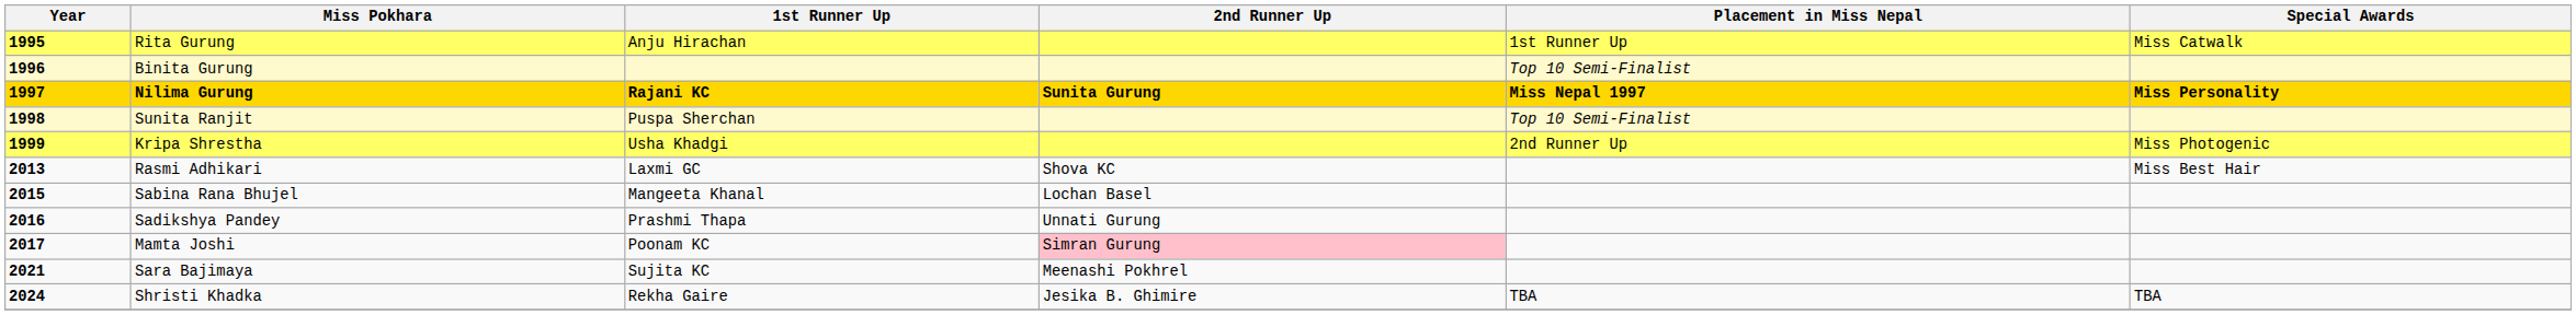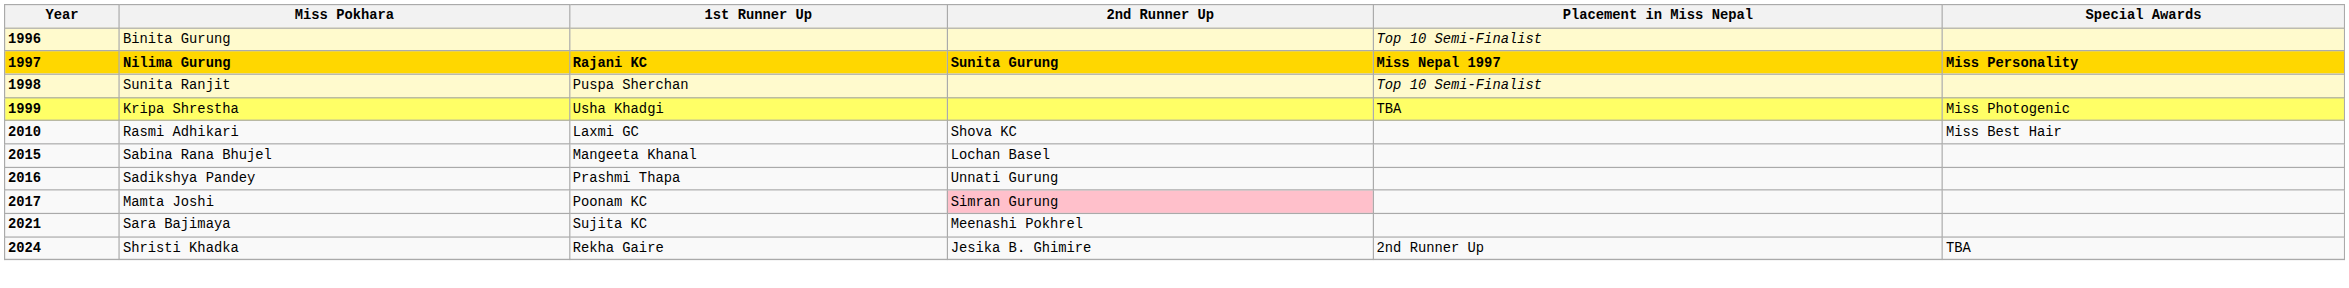- row: 1995 | Rita Gurung | Anju Hirachan | 1st Runner Up | Miss Catwalk
Kripa Shrestha | Placement in Miss Nepal: 2nd Runner Up -> TBA
Rasmi Adhikari | Year: 2013 -> 2010
Shristi Khadka | Placement in Miss Nepal: TBA -> 2nd Runner Up
